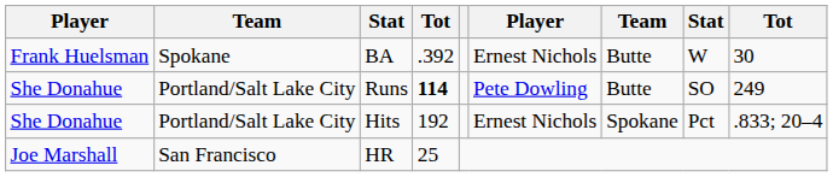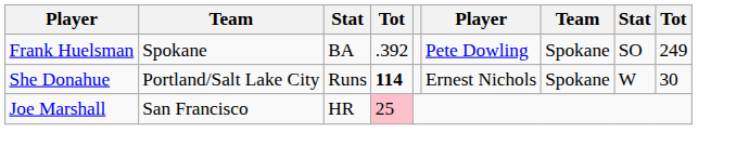BA | column 6: Ernest Nichols -> Pete Dowling
BA | column 7: Butte -> Spokane
BA | column 8: W -> SO
BA | column 9: 30 -> 249
Runs | column 6: Pete Dowling -> Ernest Nichols
Runs | column 7: Butte -> Spokane
Runs | column 8: SO -> W
Runs | column 9: 249 -> 30
- row: She Donahue | Portland/Salt Lake City | Hits | 192 | Ernest Nichols | Spokane | Pct | .833; 20–4
HR | column 4: no background -> pink background
